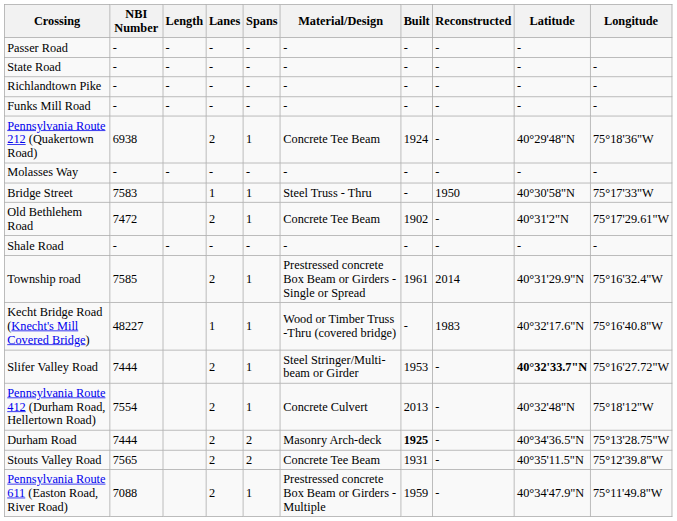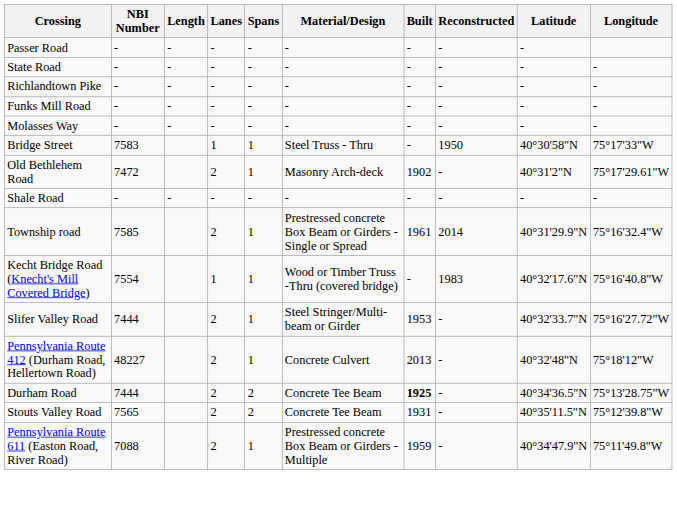- row: Pennsylvania Route 212 (Quakertown Road) | 6938 | 2 | 1 | Concrete Tee Beam | 1924 | - | 40°29'48"N | 75°18'36"W
Old Bethlehem Road | Material/Design: Concrete Tee Beam -> Masonry Arch-deck
Kecht Bridge Road (Knecht's Mill Covered Bridge) | NBI Number: 48227 -> 7554
Slifer Valley Road | Latitude: bold -> normal
Pennsylvania Route 412 (Durham Road, Hellertown Road) | NBI Number: 7554 -> 48227
Durham Road | Material/Design: Masonry Arch-deck -> Concrete Tee Beam
